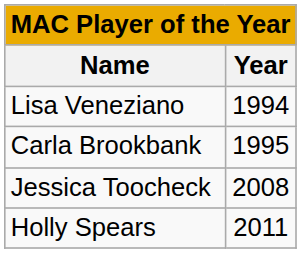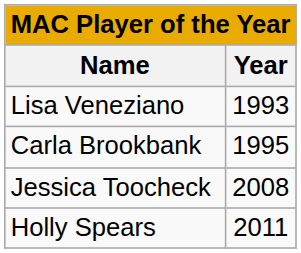Lisa Veneziano | Year: 1994 -> 1993
